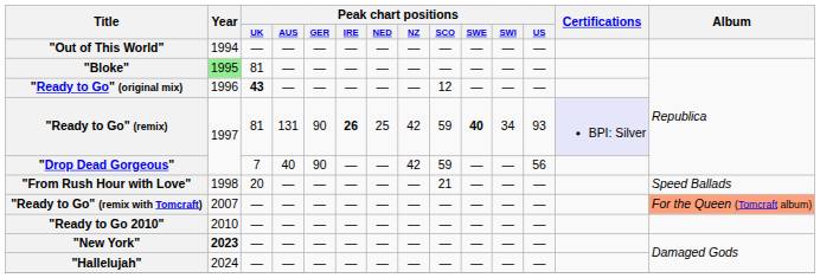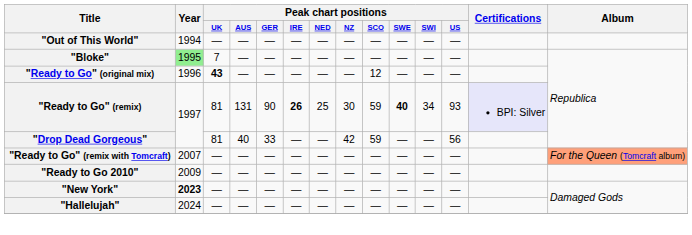"Bloke" | Peak chart positions / UK: 81 -> 7
"Ready to Go" (remix) | Peak chart positions / NZ: 42 -> 30
"Drop Dead Gorgeous" | Peak chart positions / UK: 7 -> 81
"Drop Dead Gorgeous" | Peak chart positions / GER: 90 -> 33
- row: "From Rush Hour with Love" | 1998 | 20 | — | — | — | — | — | 21 | — | — | — | Speed Ballads
"Ready to Go 2010" | Year: 2010 -> 2009
